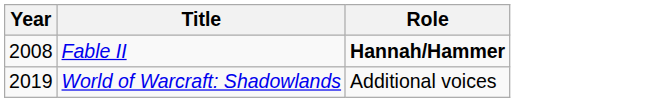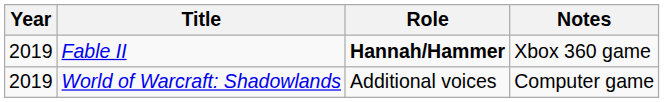+ column: Notes | Xbox 360 game | Computer game
Fable II | Year: 2008 -> 2019
